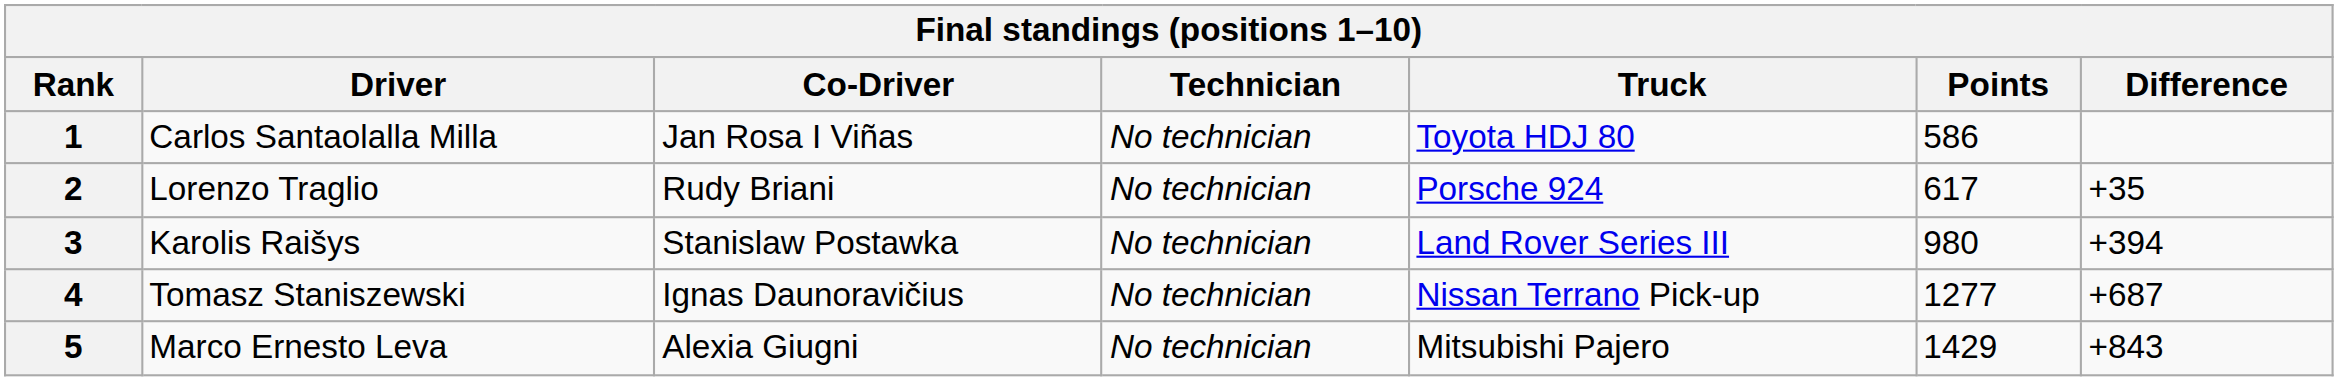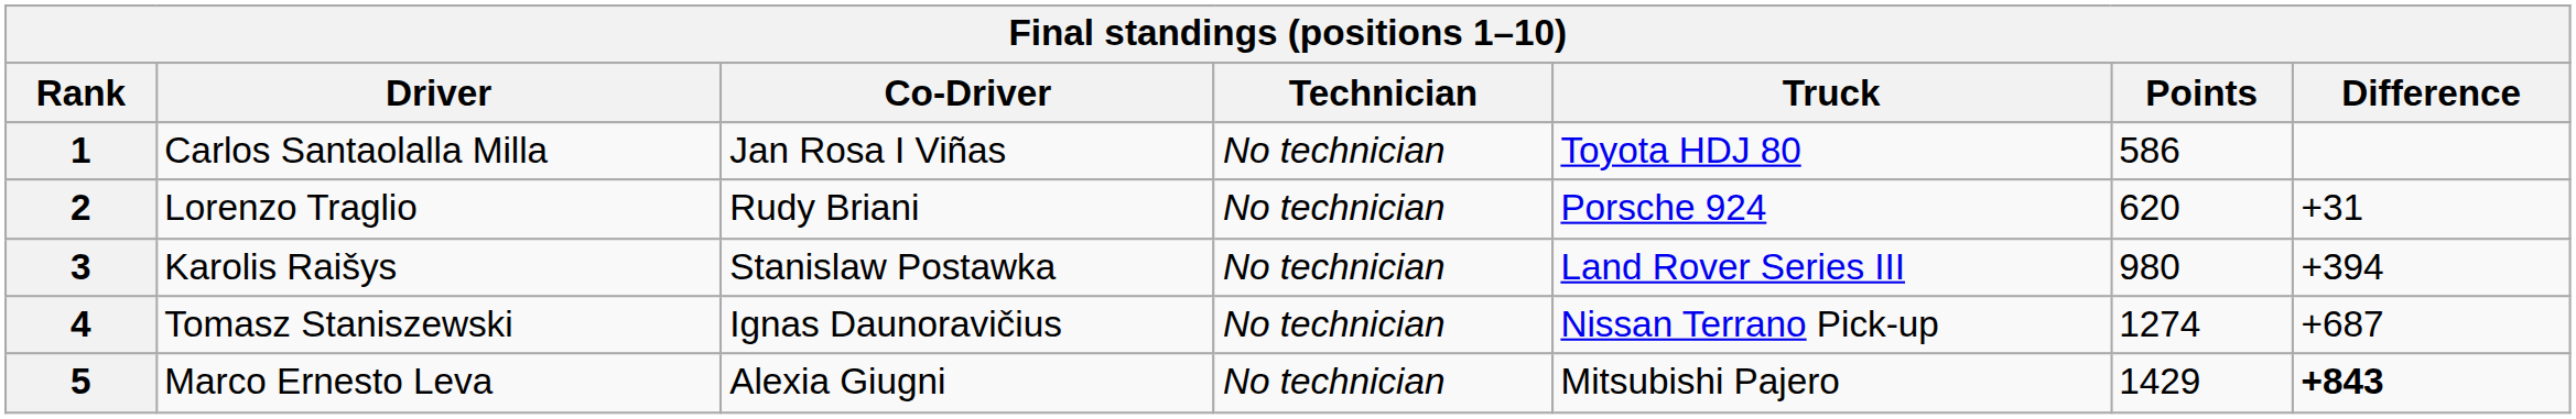2 | Points: 617 -> 620
2 | Difference: +35 -> +31
4 | Points: 1277 -> 1274
5 | Difference: normal -> bold
